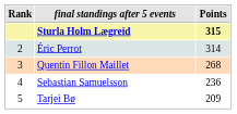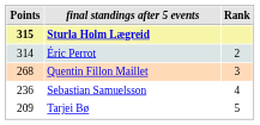columns swapped: Rank <-> Points
